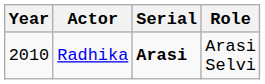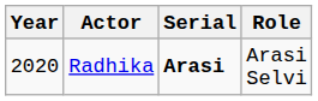Radhika | Year: 2010 -> 2020
